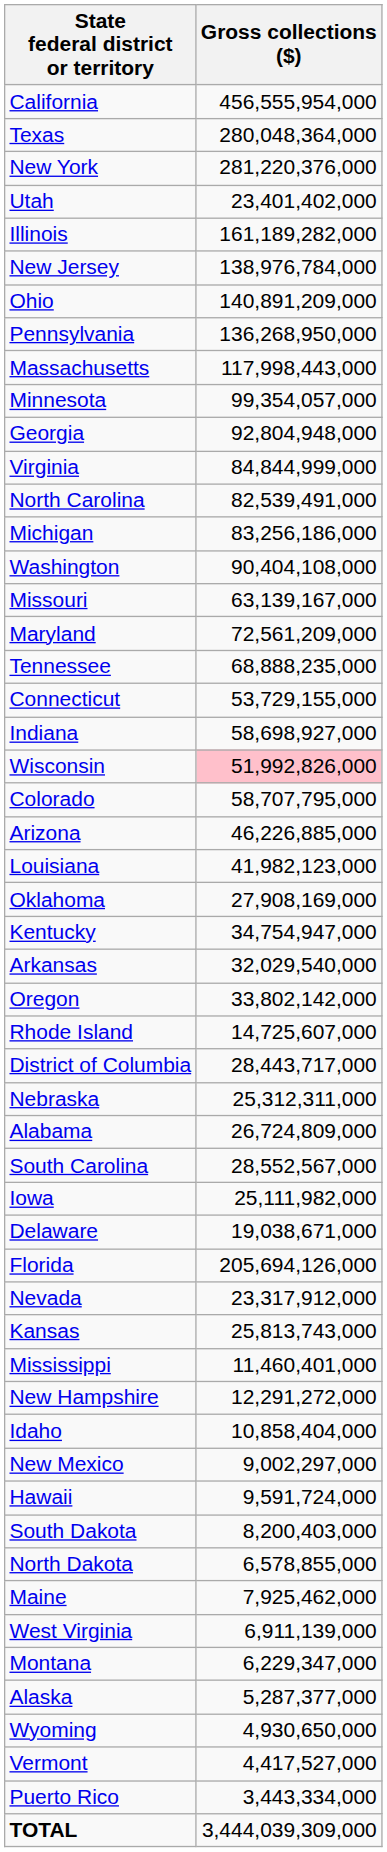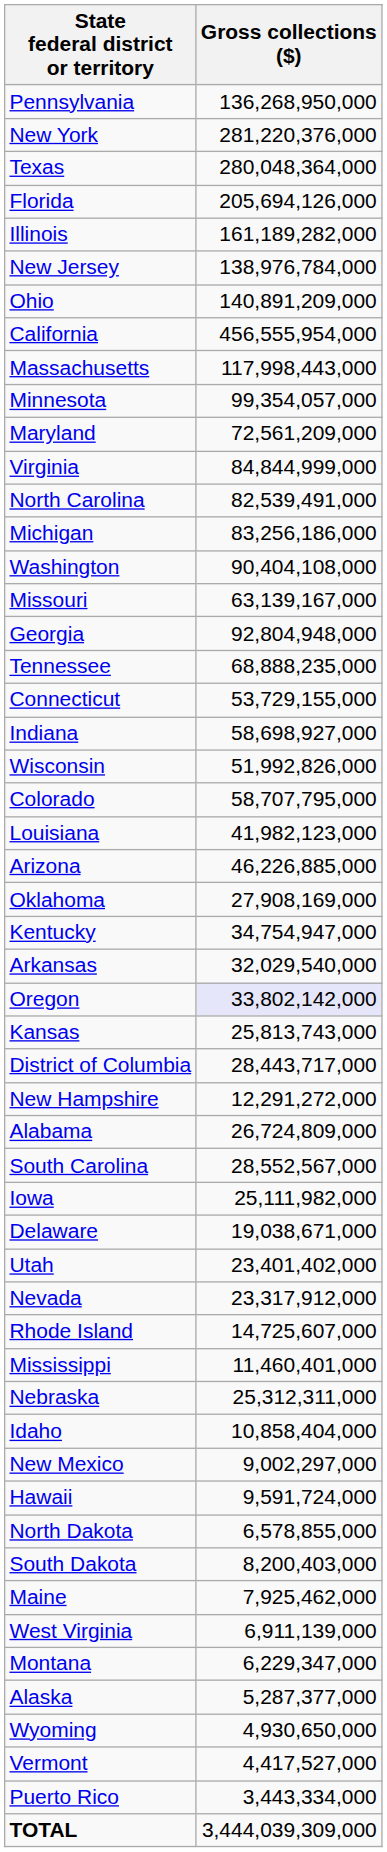rows swapped: California <-> Pennsylvania
rows swapped: New York <-> Texas
rows swapped: Florida <-> Utah
rows swapped: Georgia <-> Maryland
Wisconsin | Gross collections ($): pink background -> no background
rows swapped: Arizona <-> Louisiana
Oregon | Gross collections ($): no background -> lavender background
rows swapped: Kansas <-> Rhode Island
rows swapped: Nebraska <-> New Hampshire
rows swapped: South Dakota <-> North Dakota
